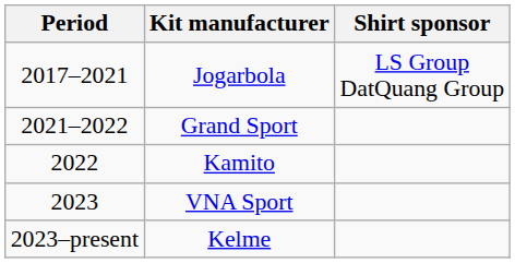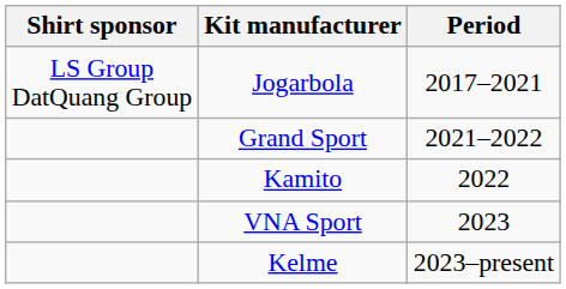columns swapped: Period <-> Shirt sponsor
